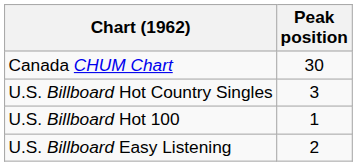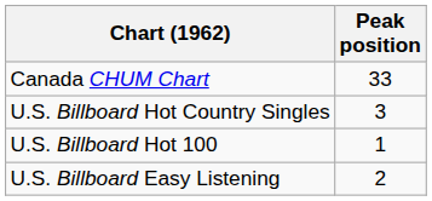Canada CHUM Chart | Peak position: 30 -> 33
